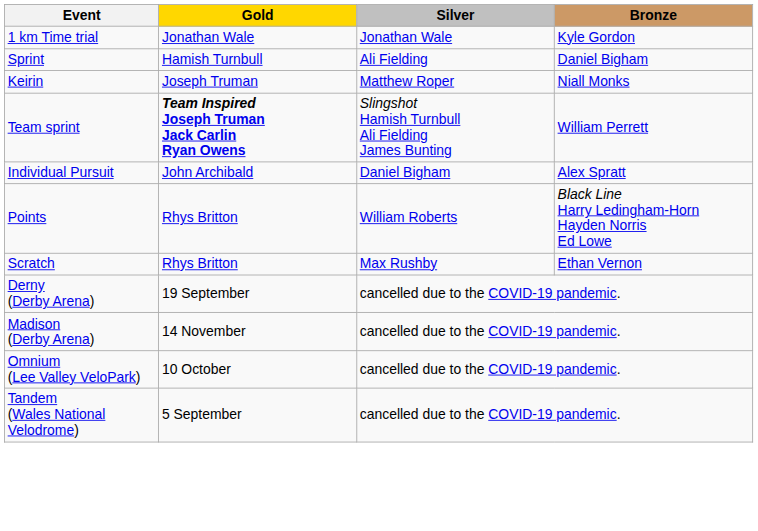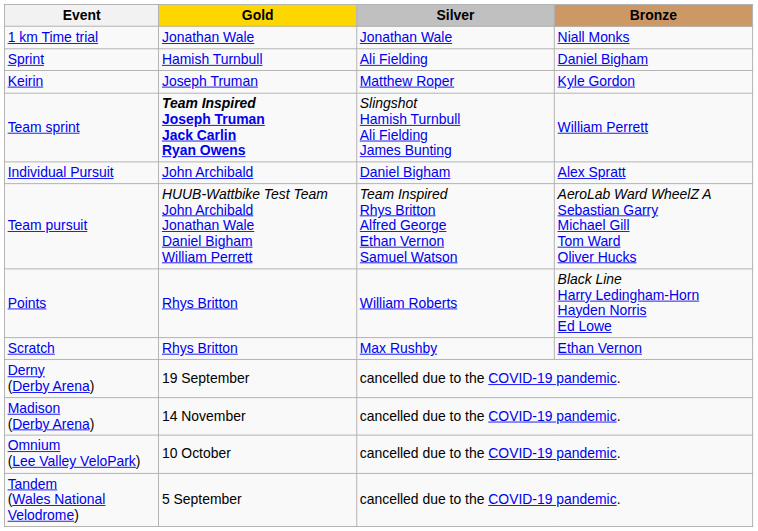1 km Time trial | Bronze: Kyle Gordon -> Niall Monks
Keirin | Bronze: Niall Monks -> Kyle Gordon
+ row: Team pursuit | HUUB-Wattbike Test Team John Archibald Jonathan Wale Daniel Bigham William Perrett | Team Inspired Rhys Britton Alfred George Ethan Vernon Samuel Watson | AeroLab Ward WheelZ A Sebastian Garry Michael Gill Tom Ward Oliver Hucks
